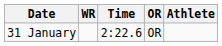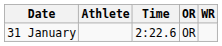columns swapped: Athlete <-> WR
